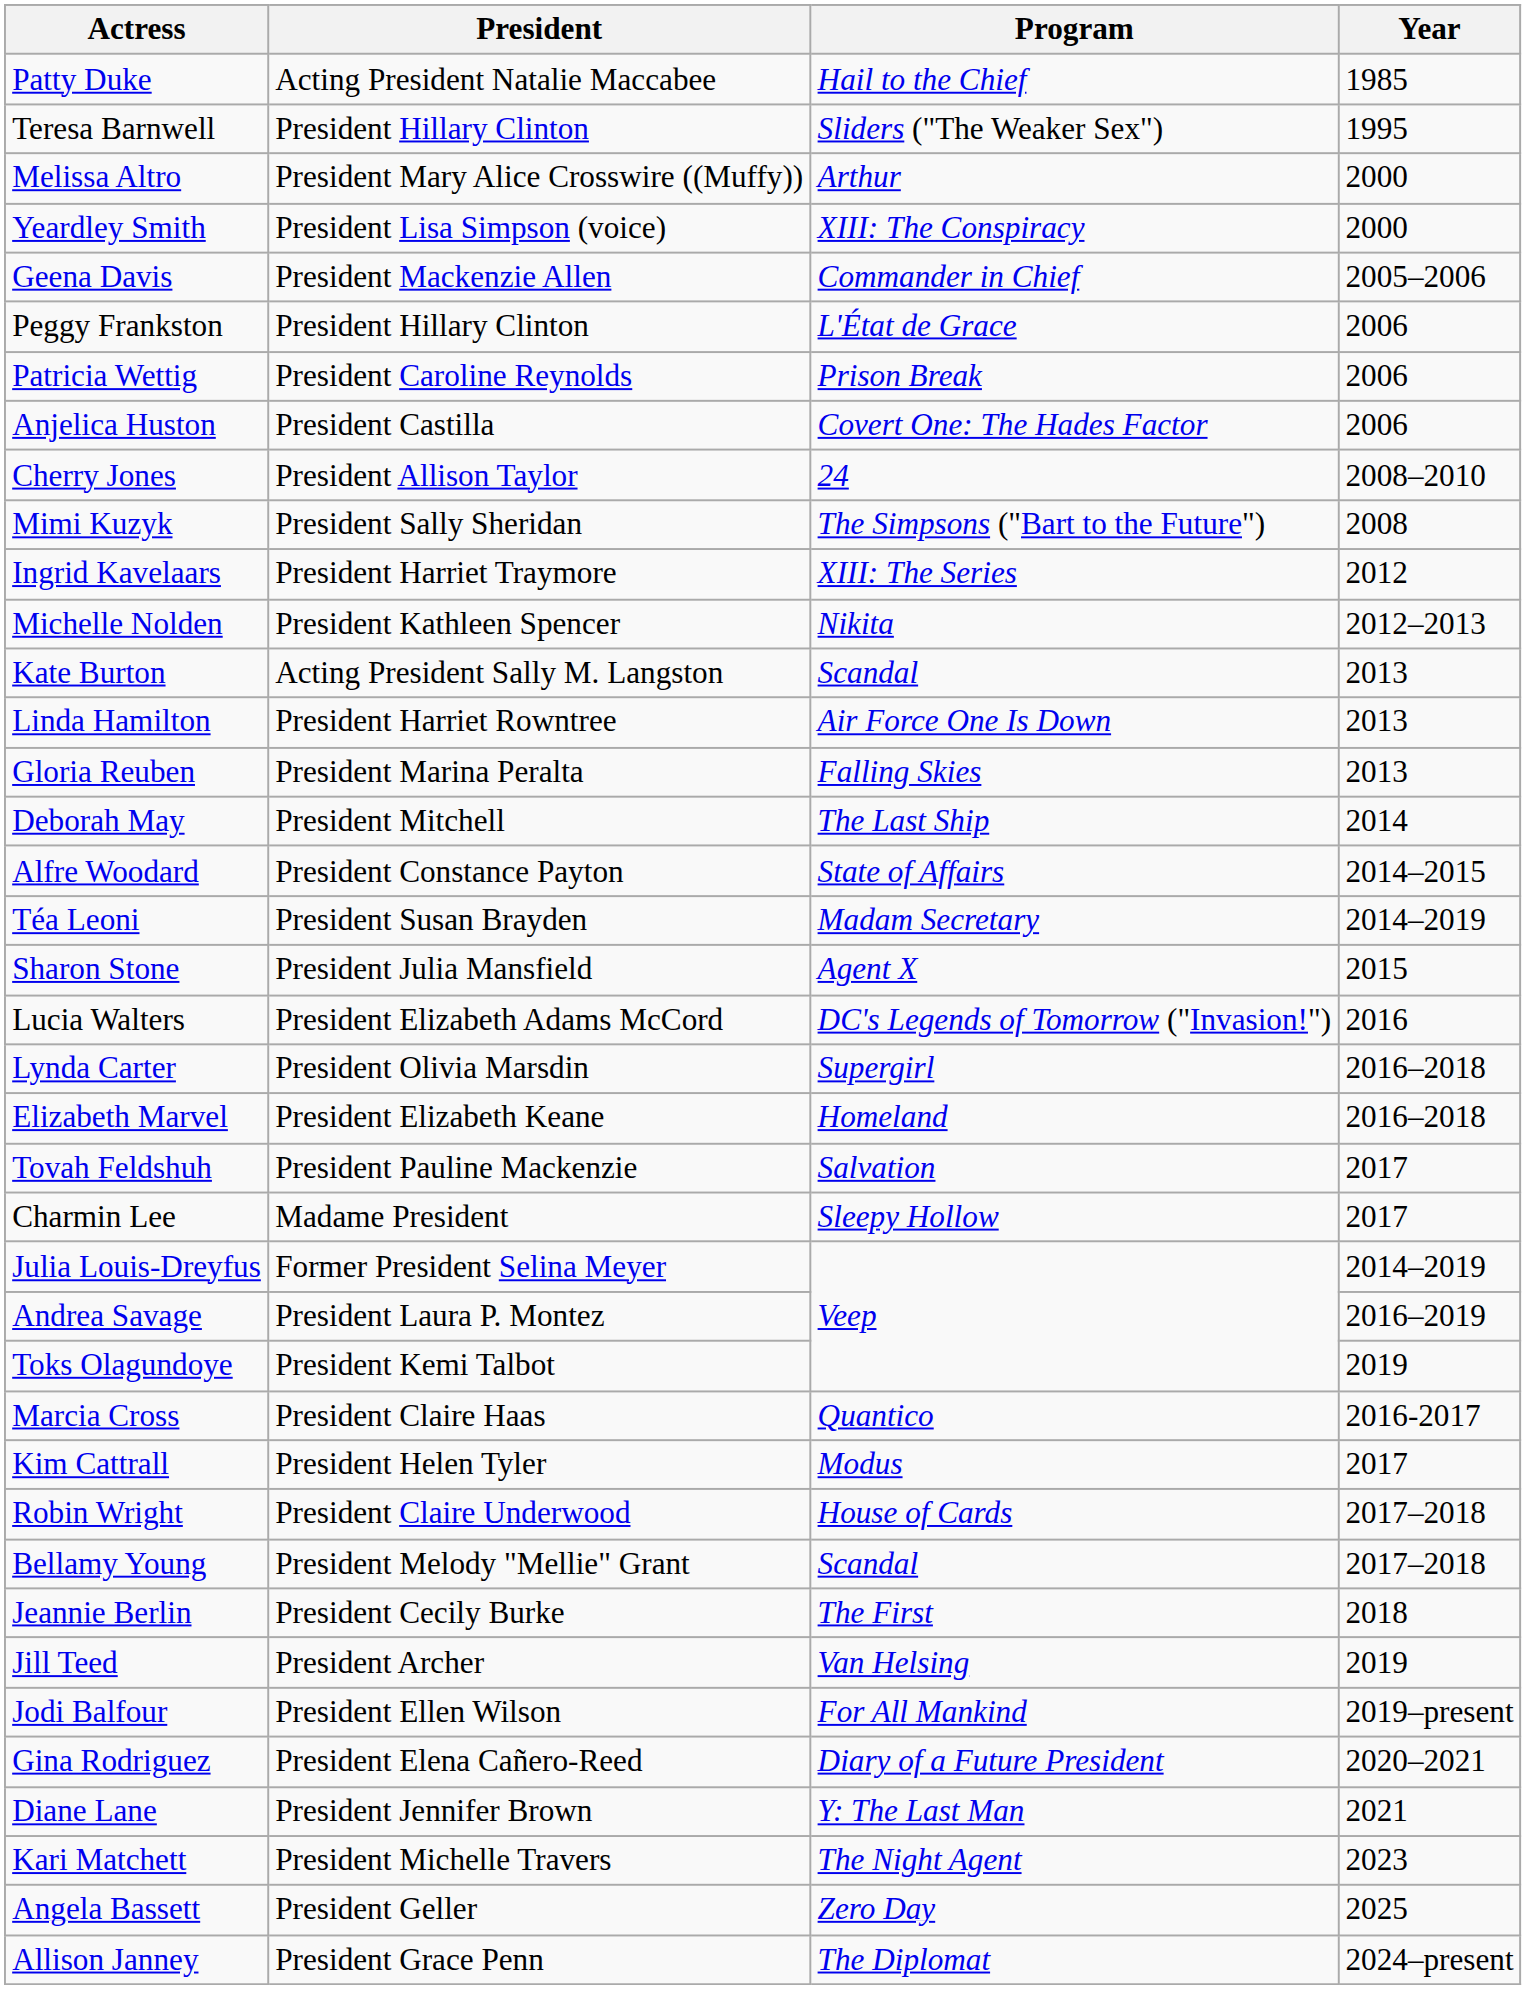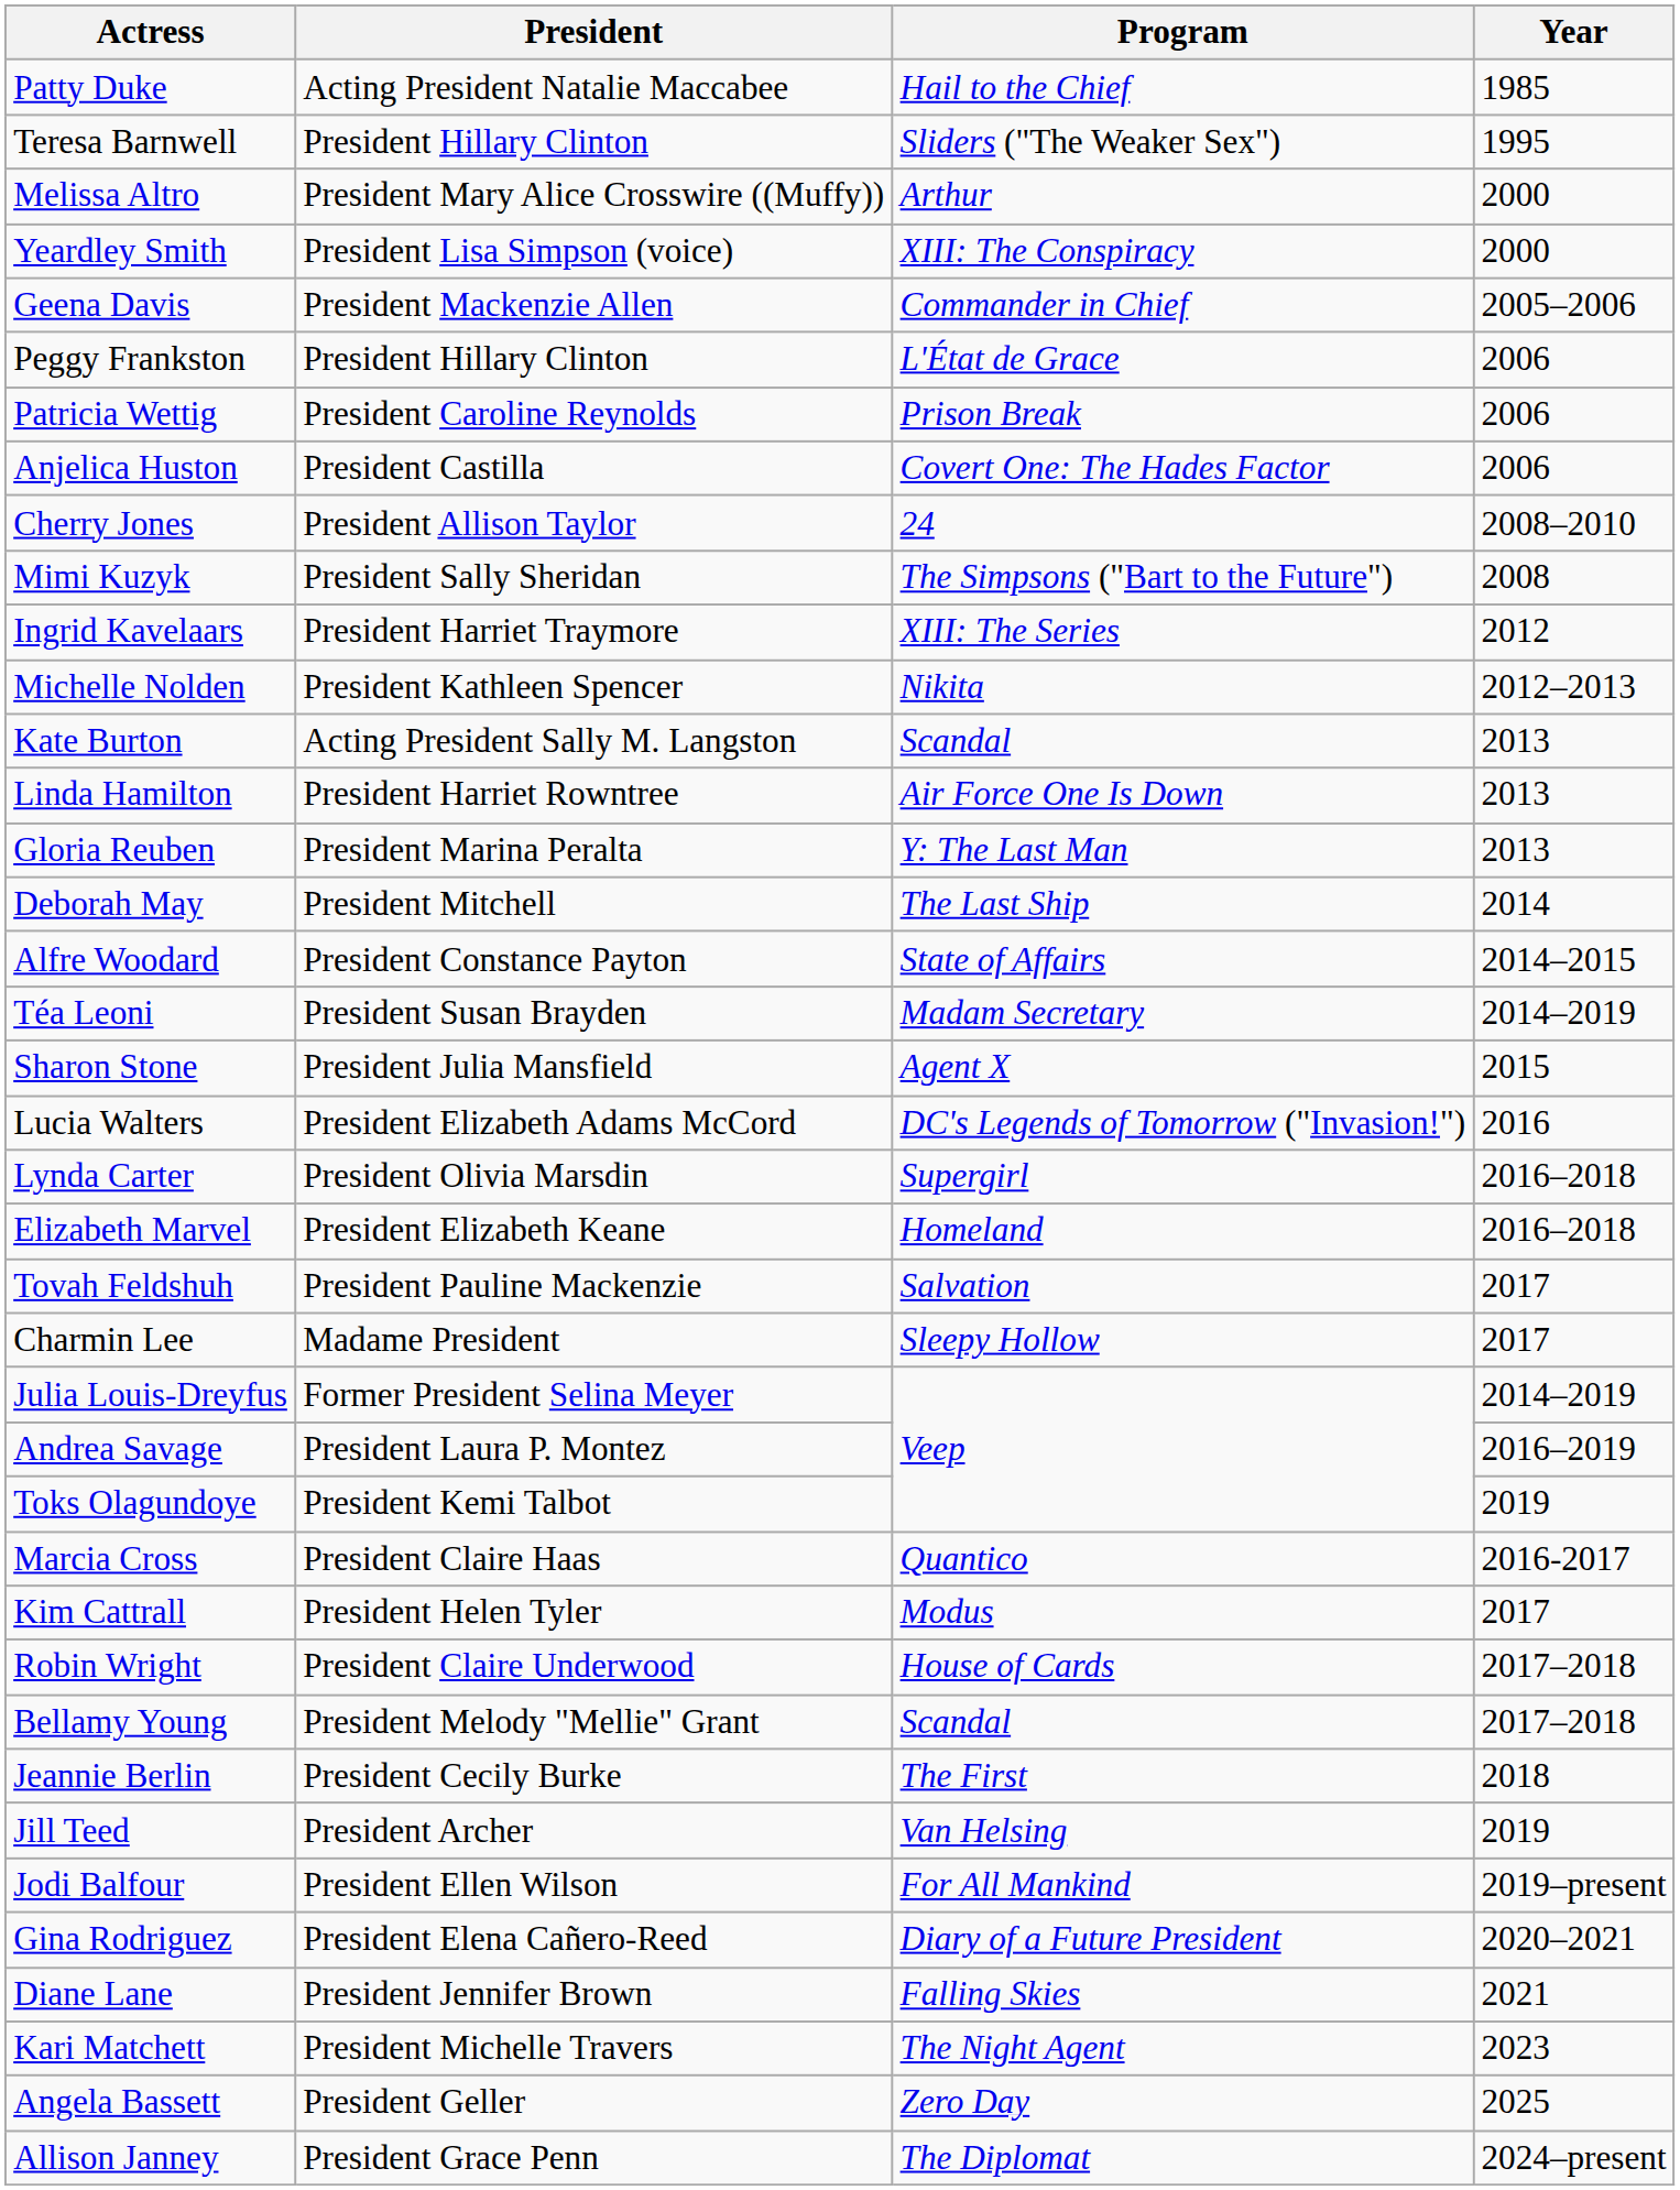Gloria Reuben | Program: Falling Skies -> Y: The Last Man
Diane Lane | Program: Y: The Last Man -> Falling Skies
